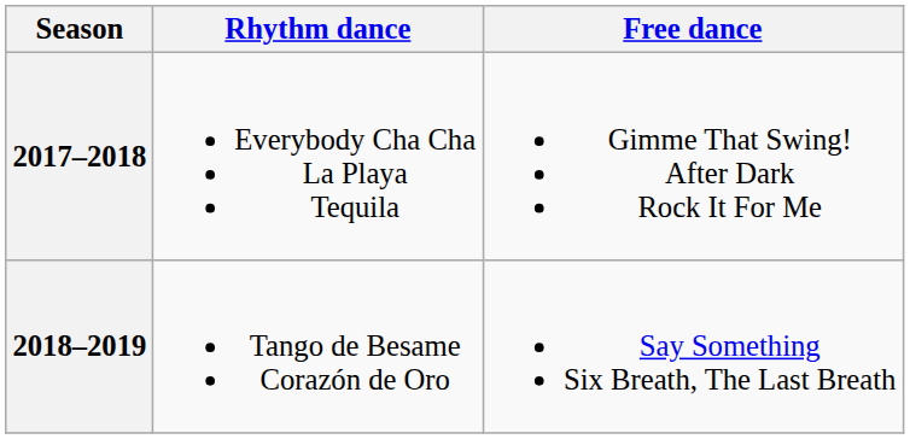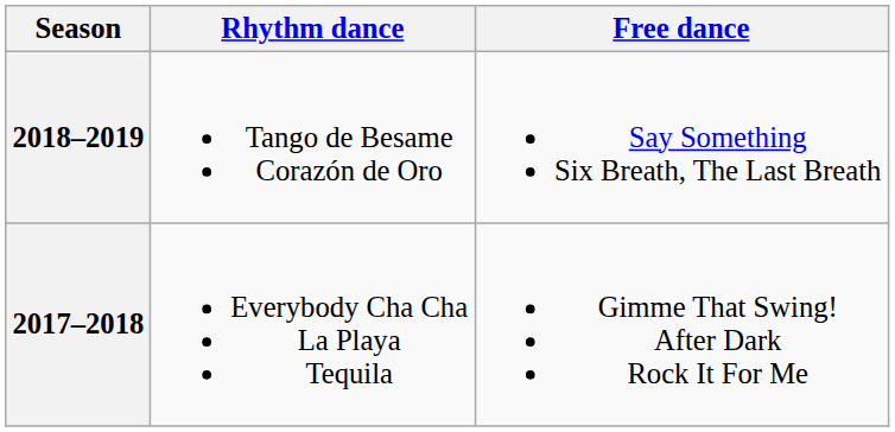rows swapped: 2018–2019 <-> 2017–2018
